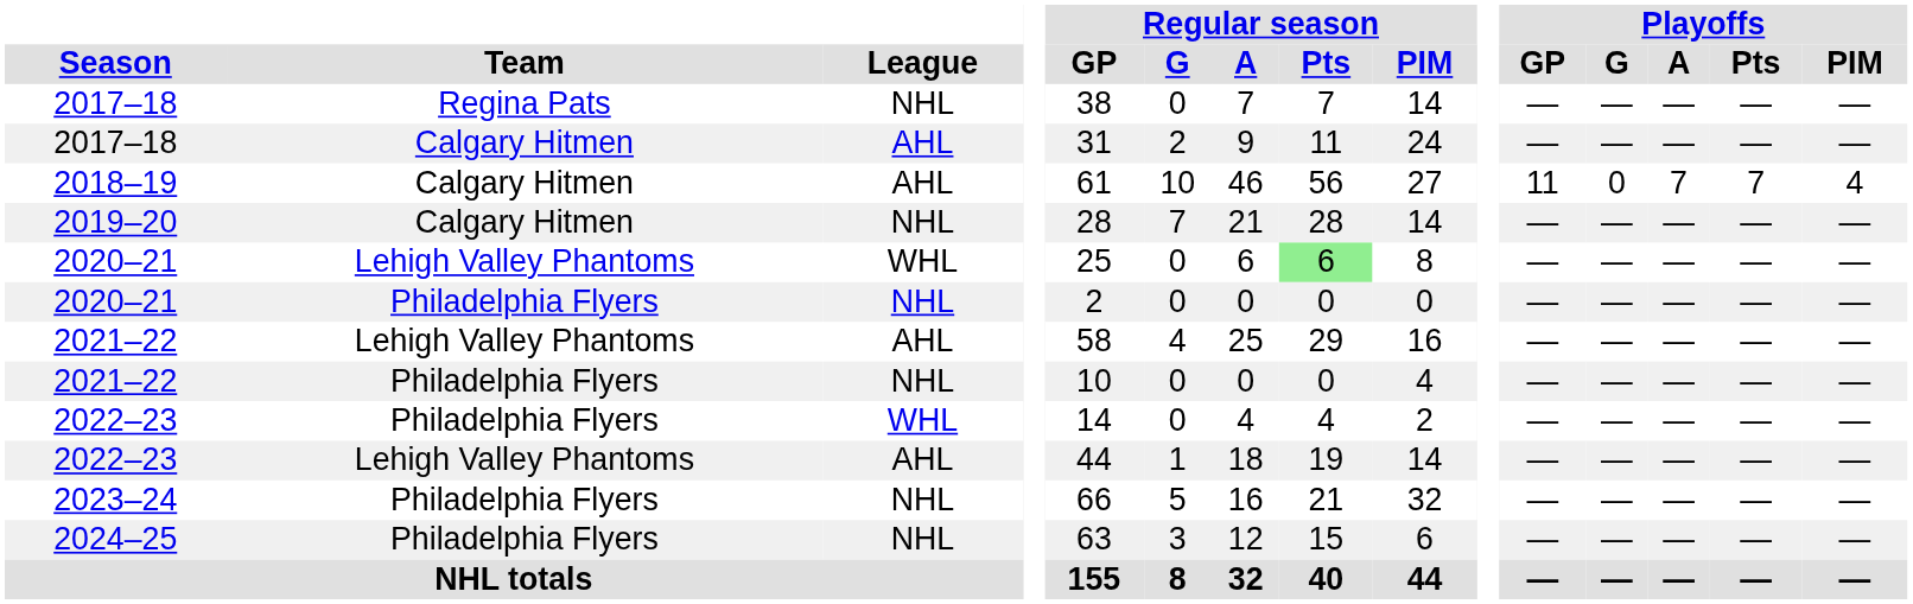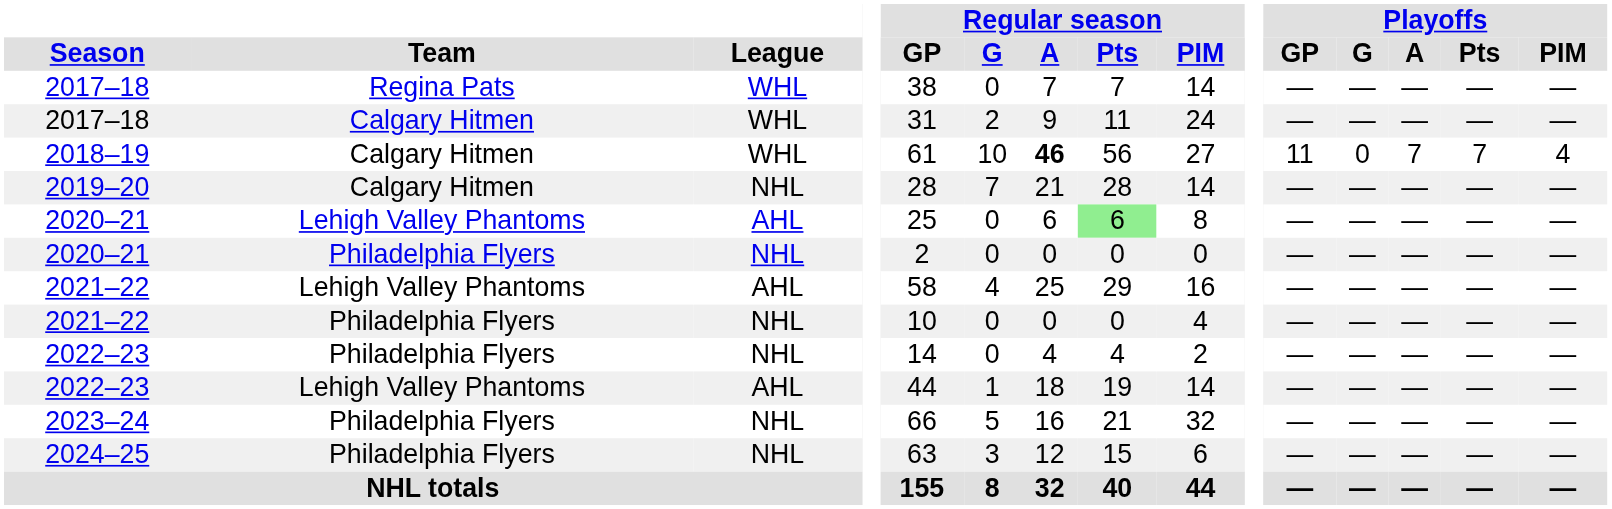2017–18 / Regina Pats | League: NHL -> WHL
2017–18 / Calgary Hitmen | League: AHL -> WHL
2018–19 | League: AHL -> WHL
2018–19 | Regular season / A: normal -> bold
2020–21 / Lehigh Valley Phantoms | League: WHL -> AHL
2022–23 / Philadelphia Flyers | League: WHL -> NHL
